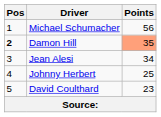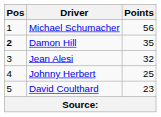Damon Hill | Points: lightsalmon background -> no background
Jean Alesi | Points: 34 -> 32
